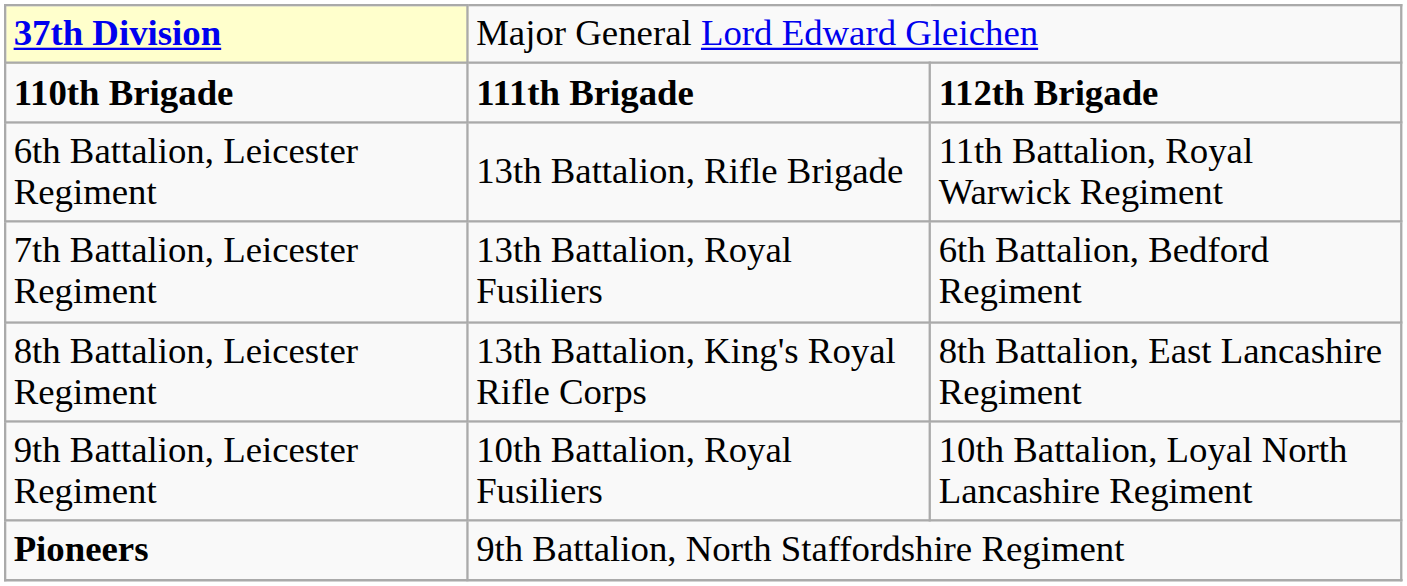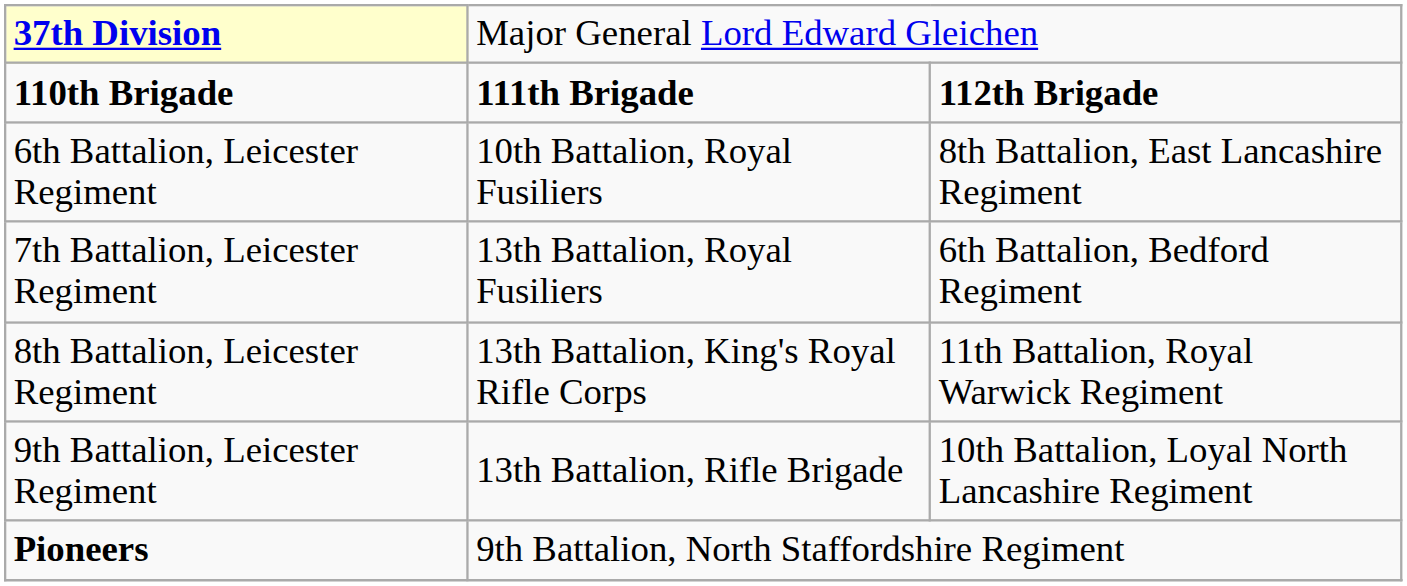6th Battalion, Leicester Regiment | column 2: 13th Battalion, Rifle Brigade -> 10th Battalion, Royal Fusiliers
6th Battalion, Leicester Regiment | column 3: 11th Battalion, Royal Warwick Regiment -> 8th Battalion, East Lancashire Regiment
8th Battalion, Leicester Regiment | column 3: 8th Battalion, East Lancashire Regiment -> 11th Battalion, Royal Warwick Regiment
9th Battalion, Leicester Regiment | column 2: 10th Battalion, Royal Fusiliers -> 13th Battalion, Rifle Brigade
